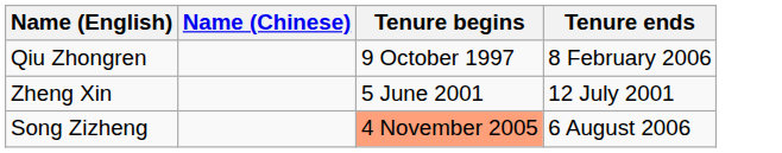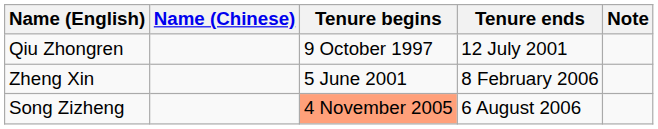+ column: Note
Qiu Zhongren | Tenure ends: 8 February 2006 -> 12 July 2001
Zheng Xin | Tenure ends: 12 July 2001 -> 8 February 2006
